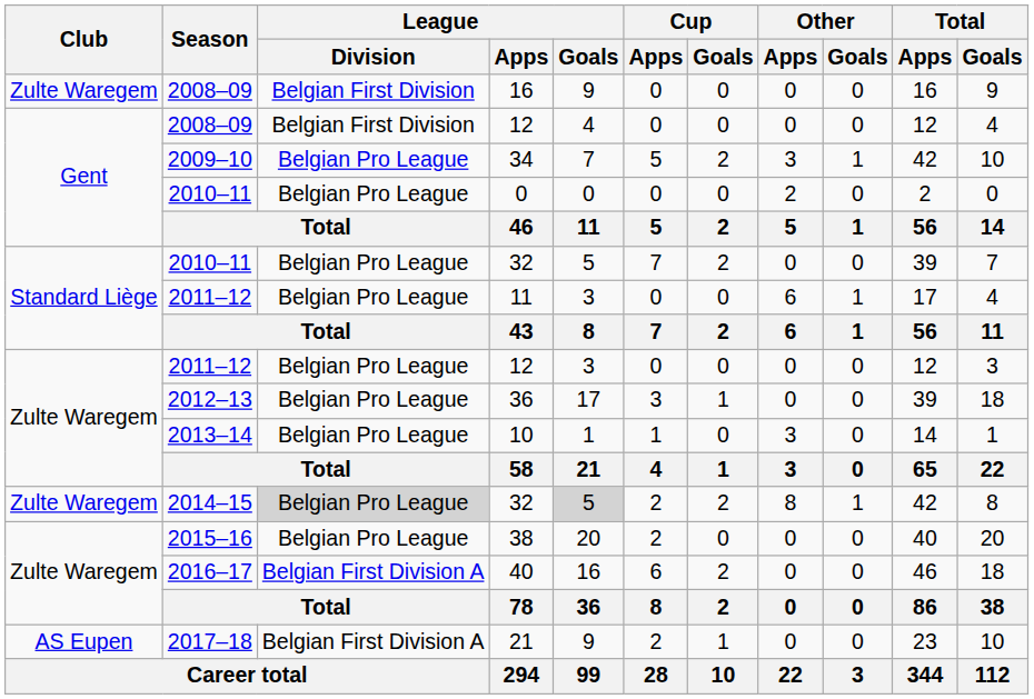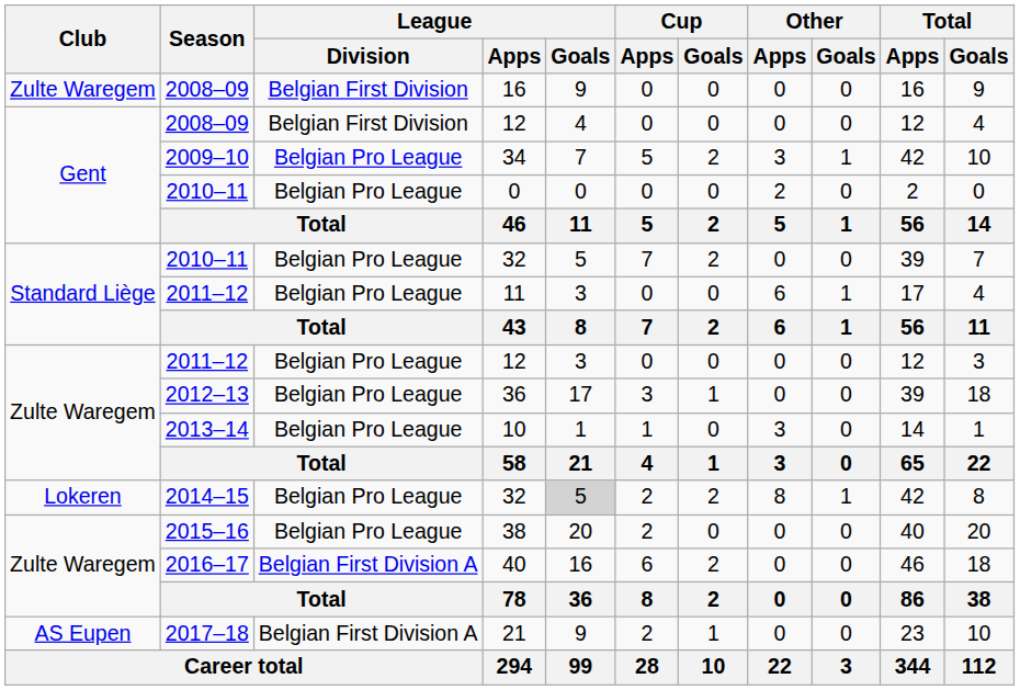2014–15 / 32 | Club: Zulte Waregem -> Lokeren
2014–15 / 32 | League / Division: lightgrey background -> no background
